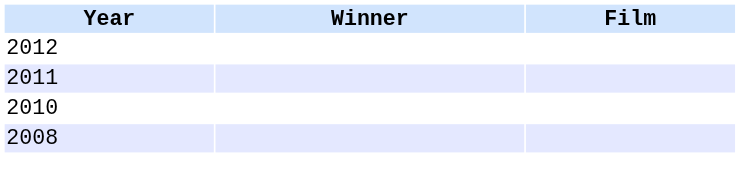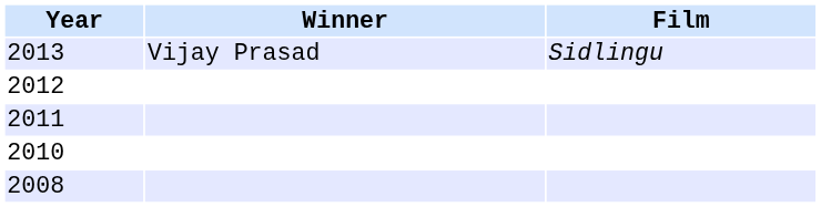+ row: 2013 | Vijay Prasad | Sidlingu
